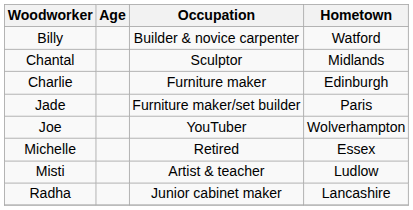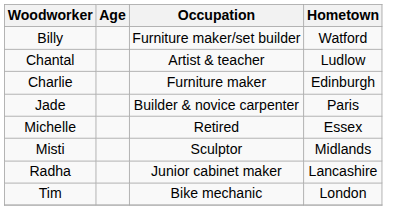Billy | Occupation: Builder & novice carpenter -> Furniture maker/set builder
Chantal | Occupation: Sculptor -> Artist & teacher
Chantal | Hometown: Midlands -> Ludlow
Jade | Occupation: Furniture maker/set builder -> Builder & novice carpenter
- row: Joe | YouTuber | Wolverhampton
Misti | Occupation: Artist & teacher -> Sculptor
Misti | Hometown: Ludlow -> Midlands
+ row: Tim | Bike mechanic | London
